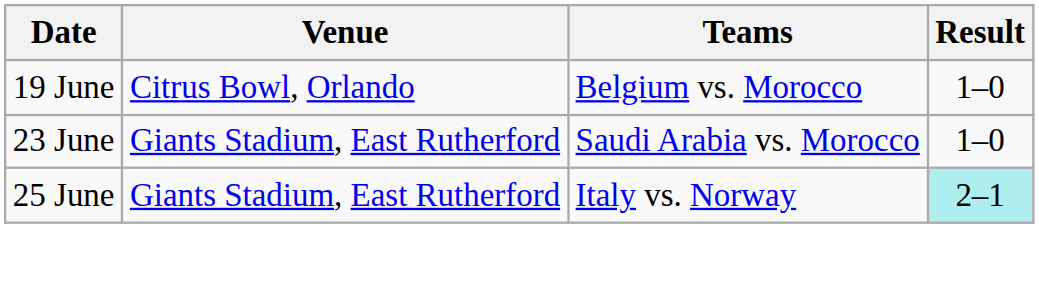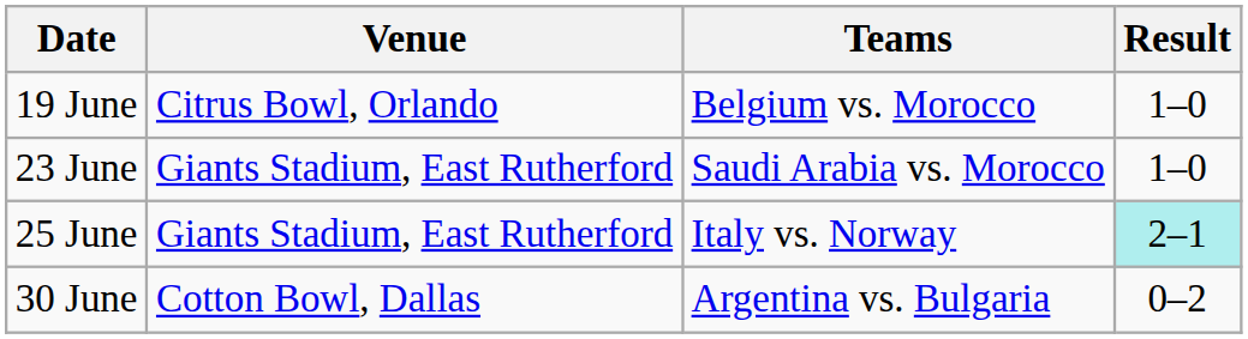+ row: 30 June | Cotton Bowl, Dallas | Argentina vs. Bulgaria | 0–2
